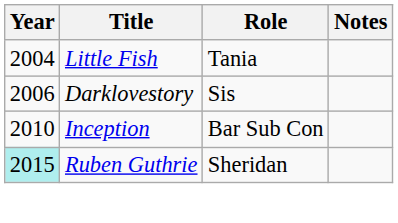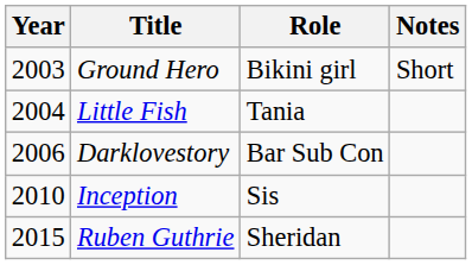+ row: 2003 | Ground Hero | Bikini girl | Short
Darklovestory | Role: Sis -> Bar Sub Con
Inception | Role: Bar Sub Con -> Sis
Ruben Guthrie | Year: paleturquoise background -> no background
